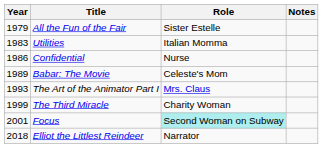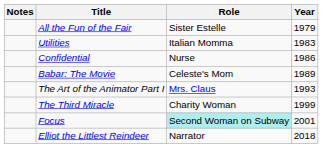columns swapped: Year <-> Notes
